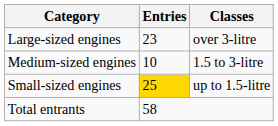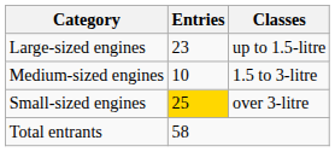Large-sized engines | Classes: over 3-litre -> up to 1.5-litre
Small-sized engines | Classes: up to 1.5-litre -> over 3-litre
